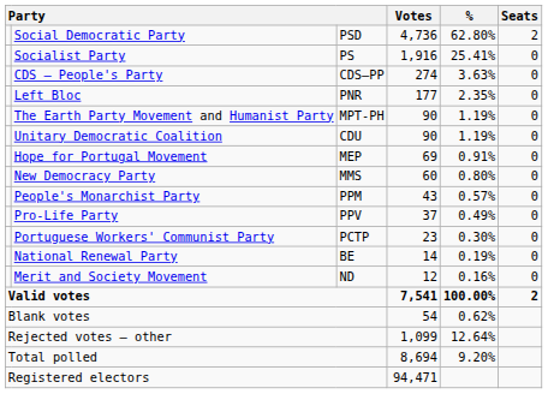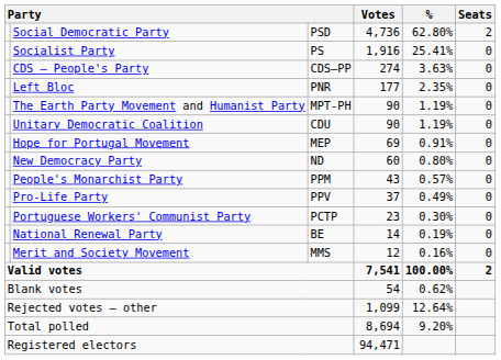New Democracy Party | column 3: MMS -> ND
Merit and Society Movement | column 3: ND -> MMS
